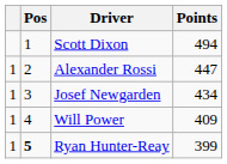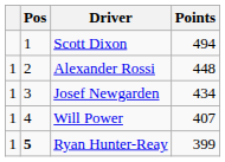Alexander Rossi | Points: 447 -> 448
Will Power | Points: 409 -> 407
